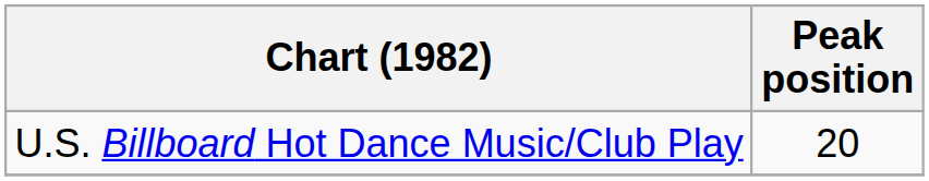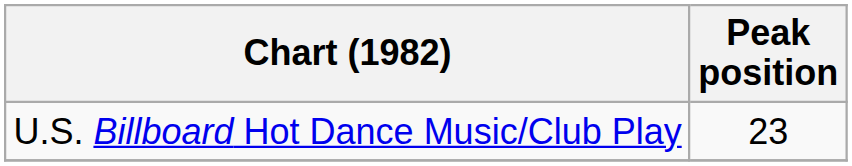U.S. Billboard Hot Dance Music/Club Play | Peak position: 20 -> 23
